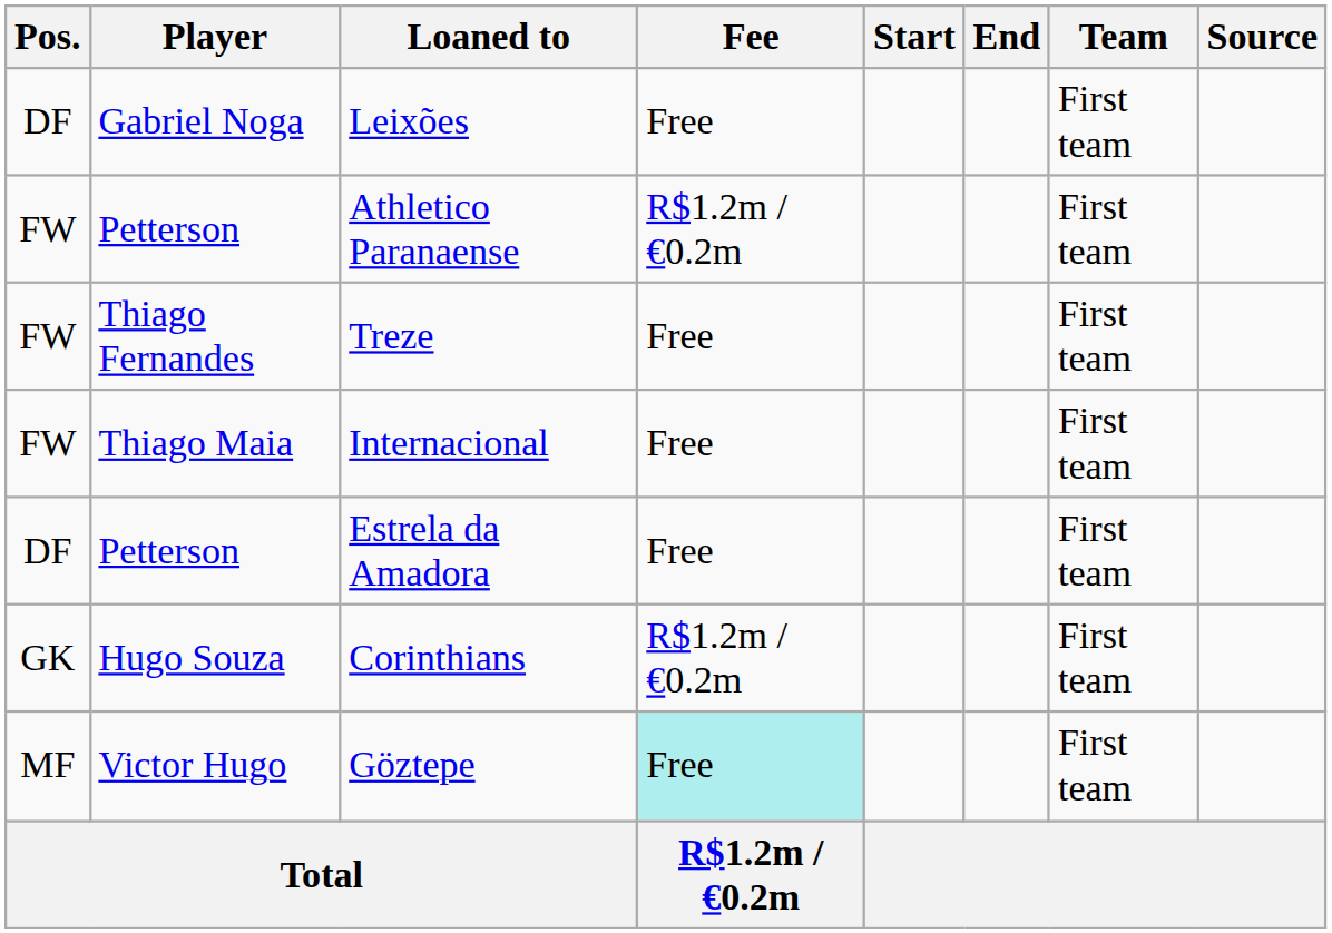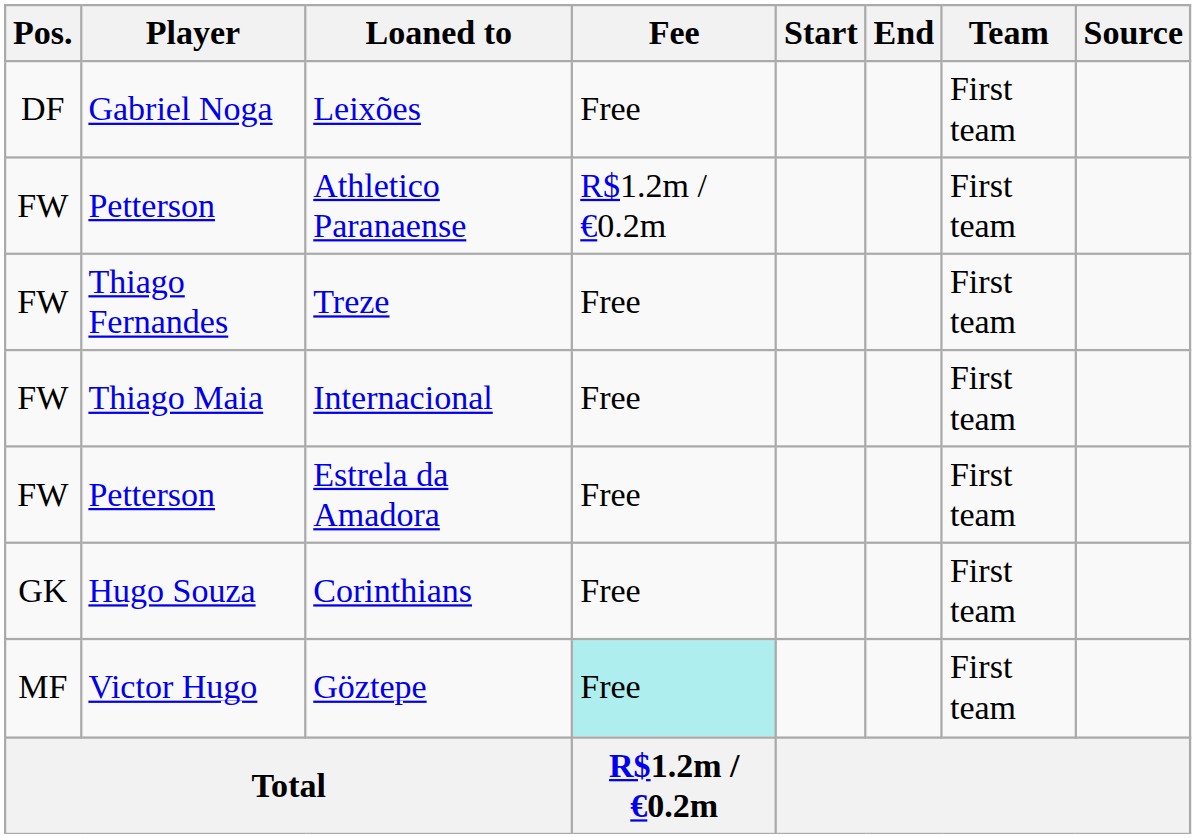Estrela da Amadora | Pos.: DF -> FW
Corinthians | Fee: R$1.2m / €0.2m -> Free
